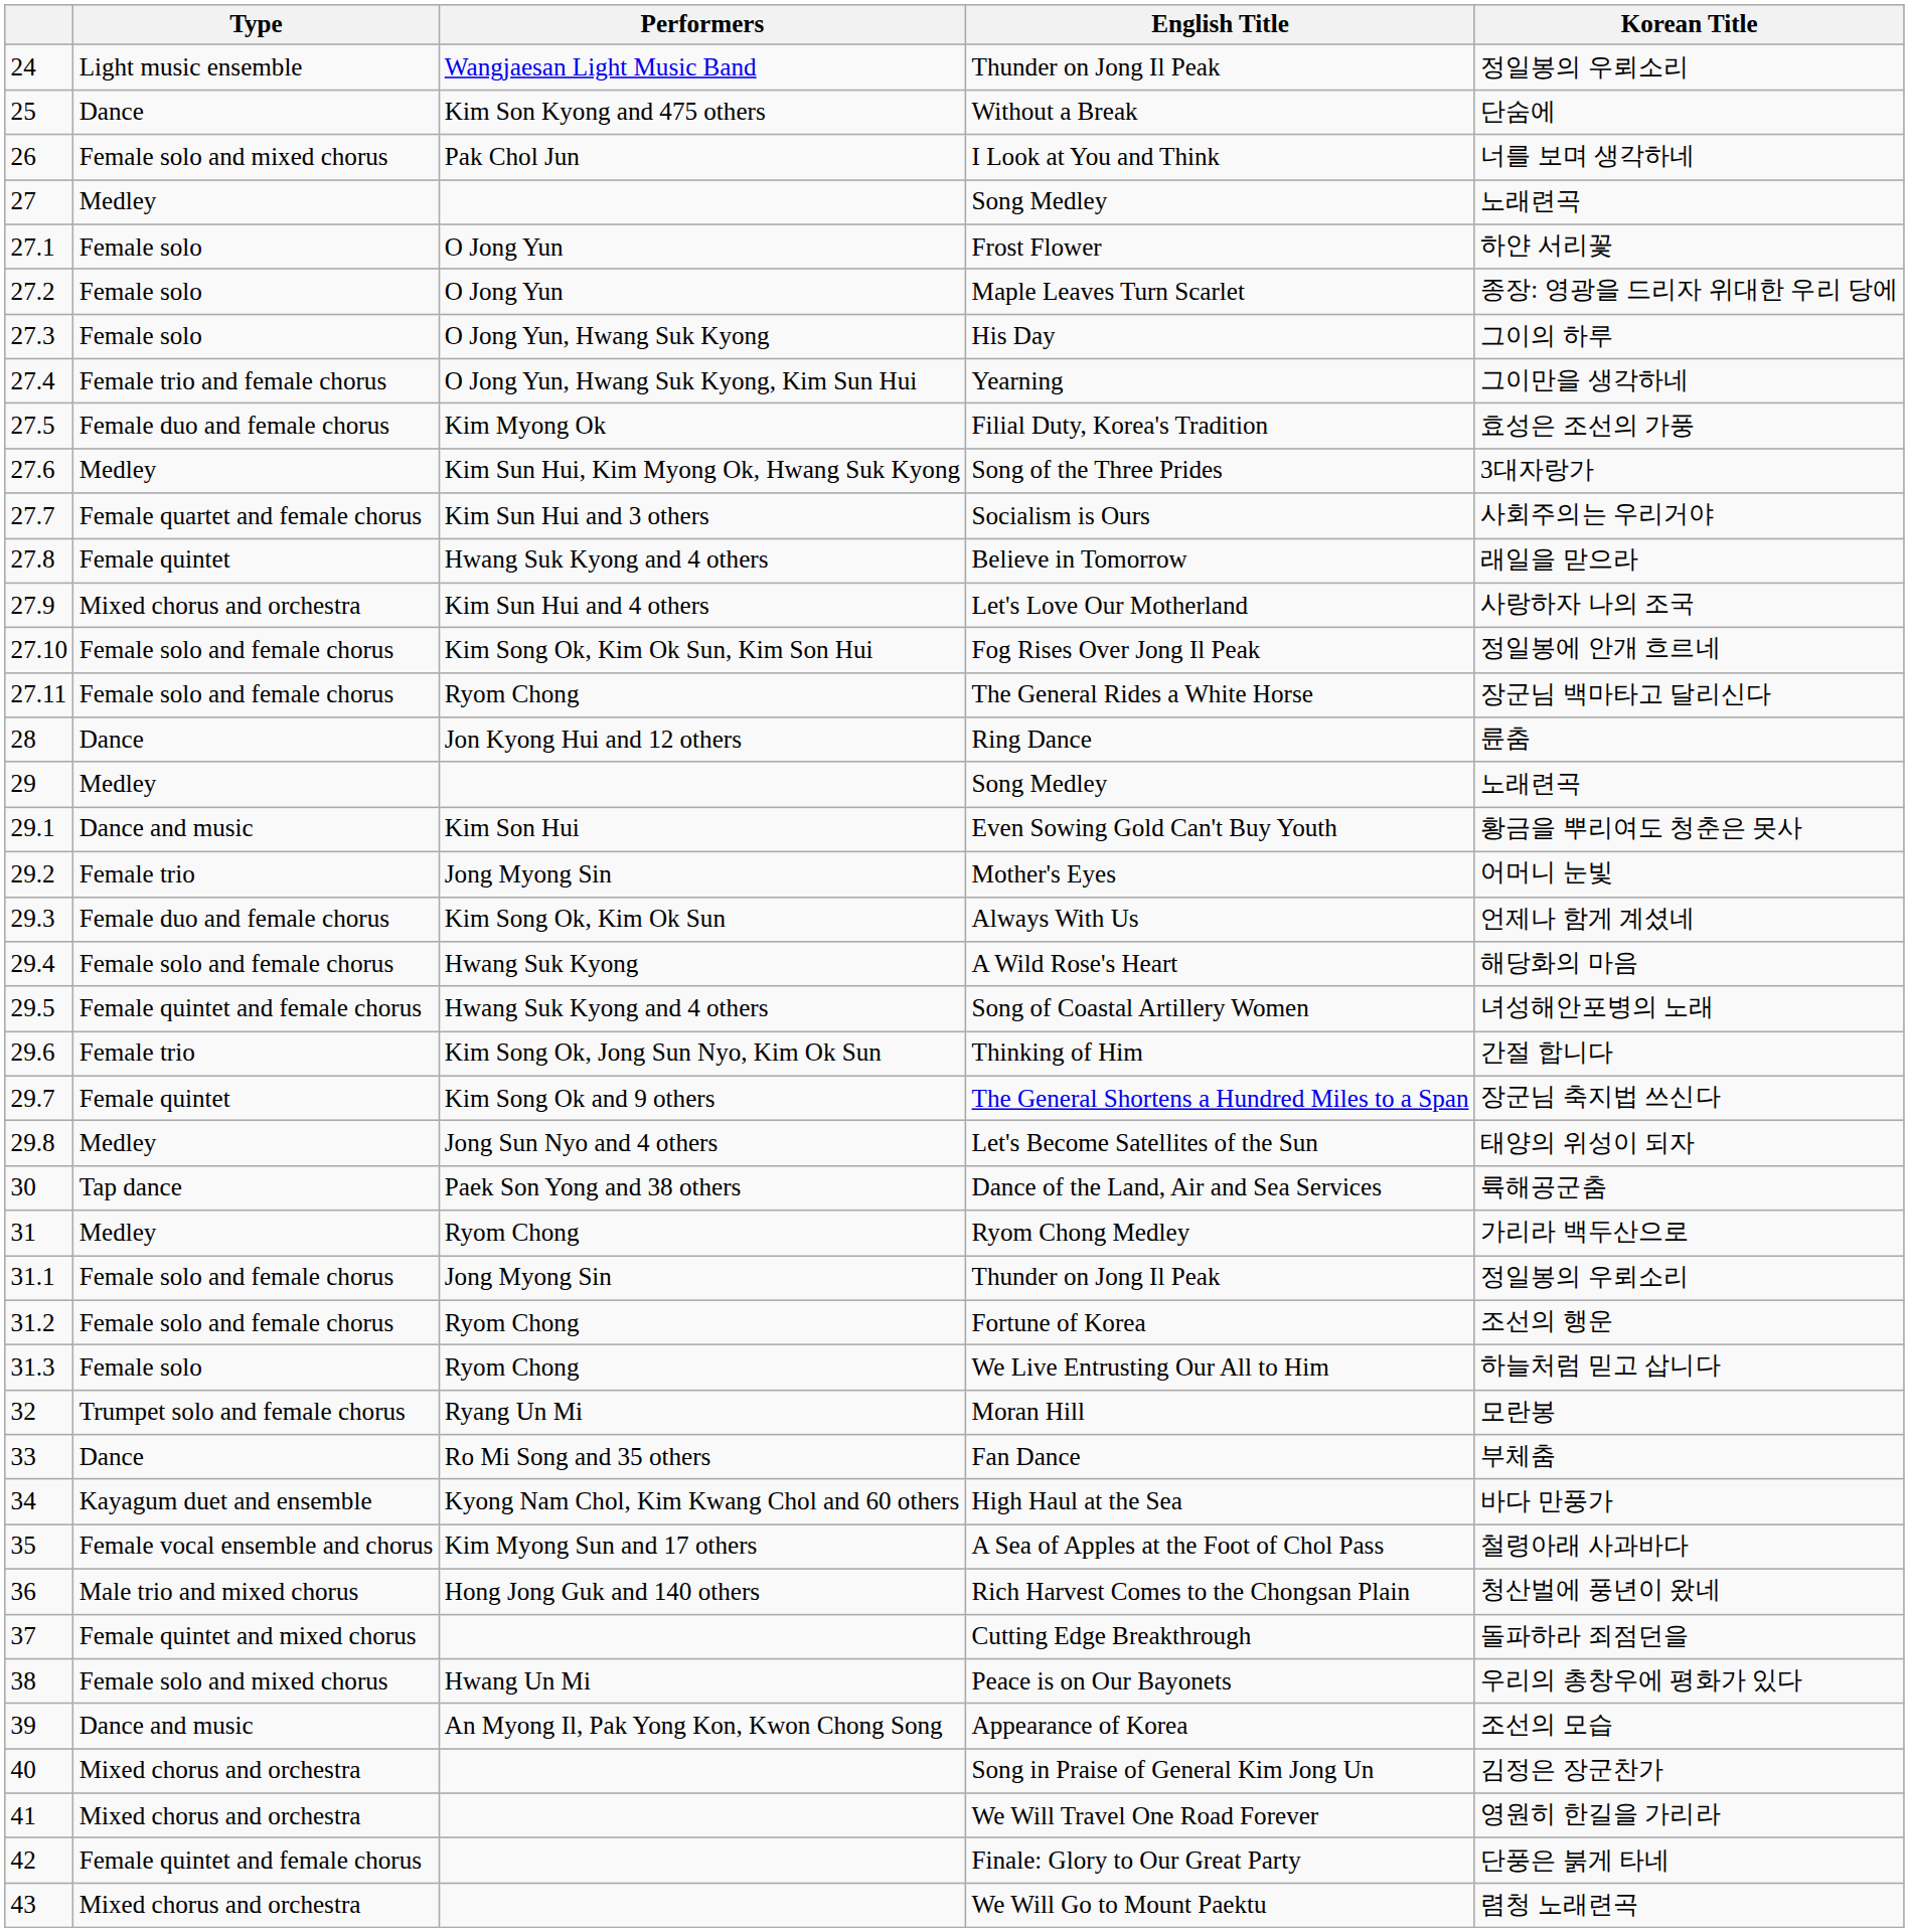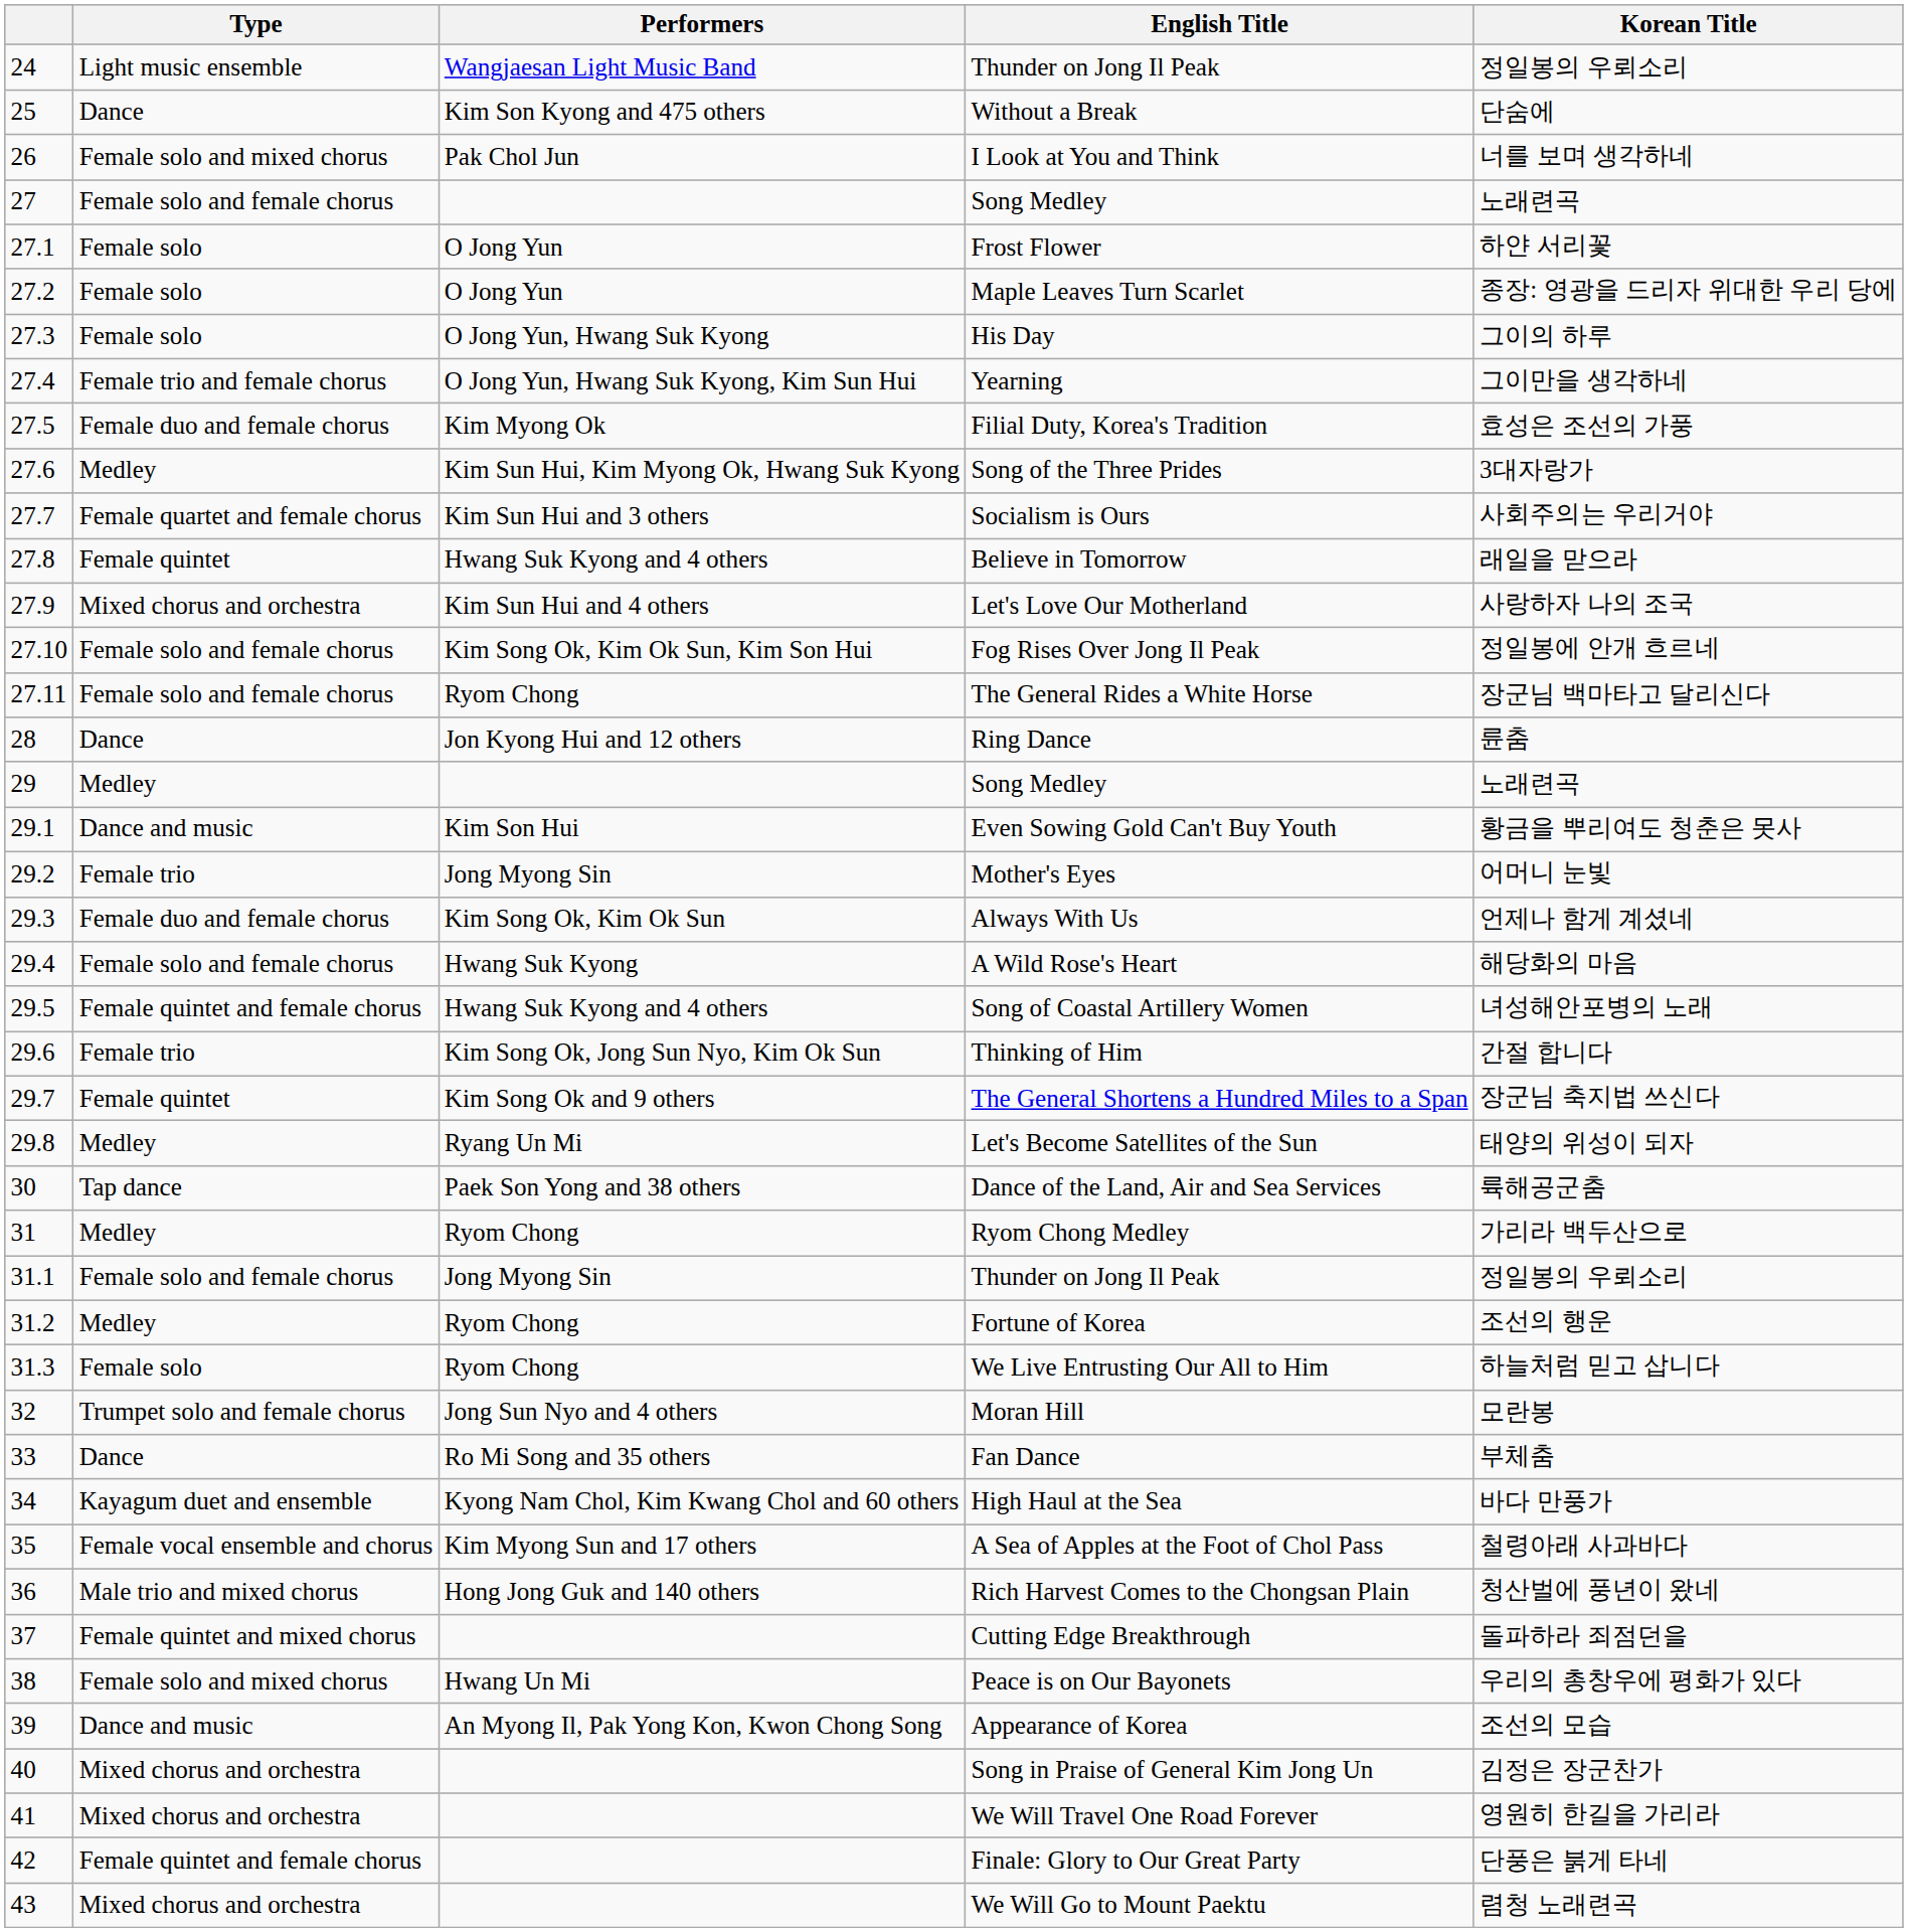27 / Song Medley | Type: Medley -> Female solo and female chorus
Let's Become Satellites of the Sun | Performers: Jong Sun Nyo and 4 others -> Ryang Un Mi
Fortune of Korea | Type: Female solo and female chorus -> Medley
Moran Hill | Performers: Ryang Un Mi -> Jong Sun Nyo and 4 others
